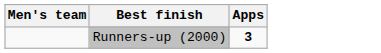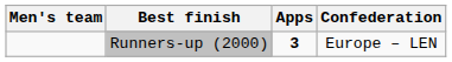+ column: Confederation | Europe – LEN
